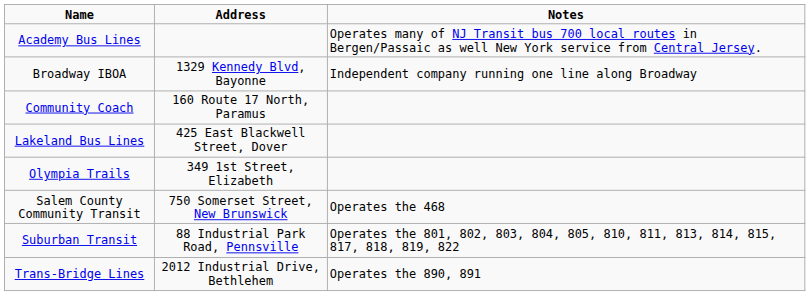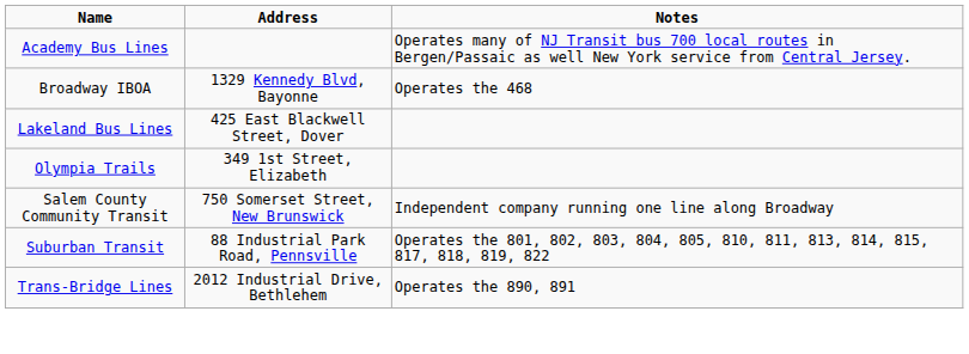Broadway IBOA | Notes: Independent company running one line along Broadway -> Operates the 468
- row: Community Coach | 160 Route 17 North, Paramus
Salem County Community Transit | Notes: Operates the 468 -> Independent company running one line along Broadway
